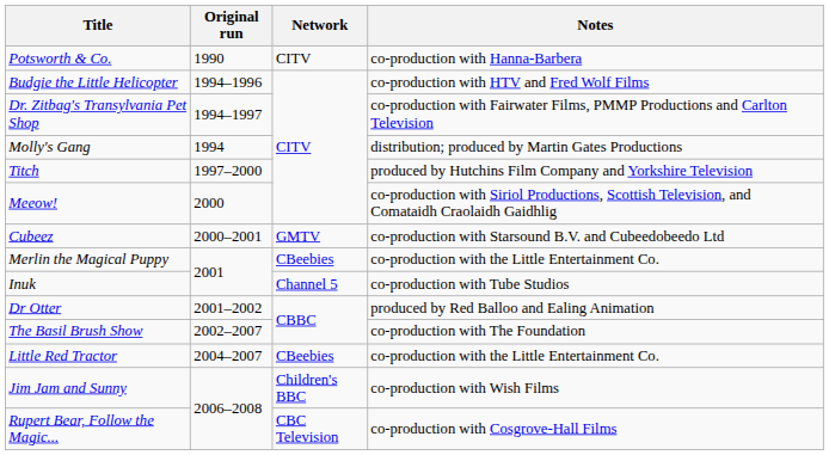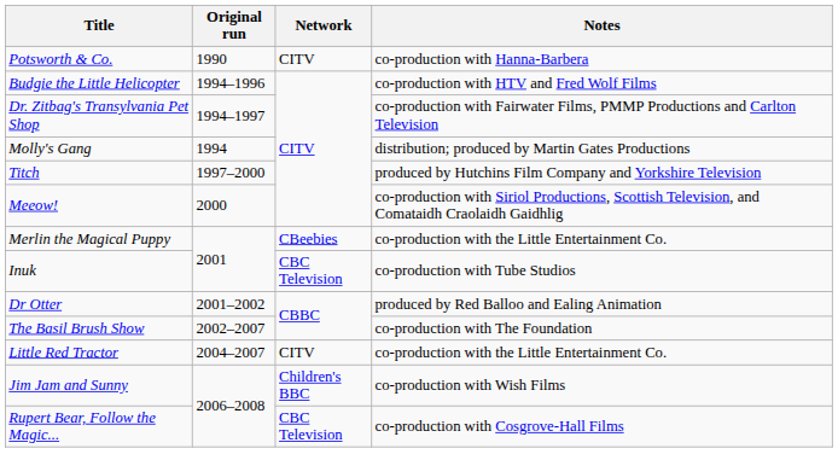- row: Cubeez | 2000–2001 | GMTV | co-production with Starsound B.V. and Cubeedobeedo Ltd
Inuk | Network: Channel 5 -> CBC Television
Little Red Tractor | Network: CBeebies -> CITV
